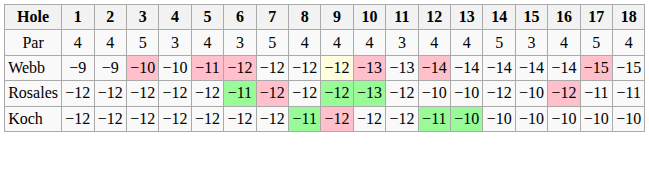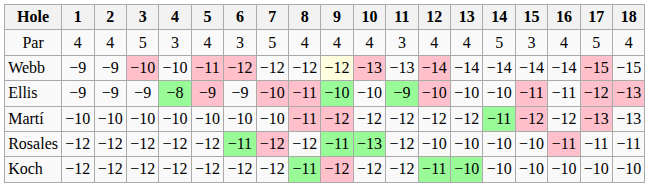+ row: Ellis | −9 | −9 | −9 | −8 | −9 | −9 | −10 | −11 | −10 | −10 | −9 | −10 | −10 | −10 | −11 | −11 | −12 | −13
+ row: Martí | −10 | −10 | −10 | −10 | −10 | −10 | −10 | −11 | −12 | −12 | −12 | −12 | −12 | −11 | −12 | −12 | −13 | −13
Rosales | 9: −12 -> −11
Rosales | 14: −12 -> −10
Rosales | 16: −12 -> −11
